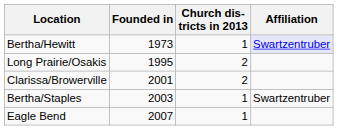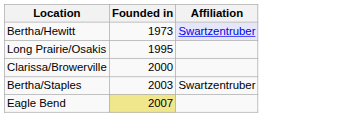- column: Church dis- tricts in 2013 | 1 | 2 | 2 | 1 | 1
Clarissa/Browerville | Founded in: 2001 -> 2000
Eagle Bend | Founded in: no background -> khaki background
